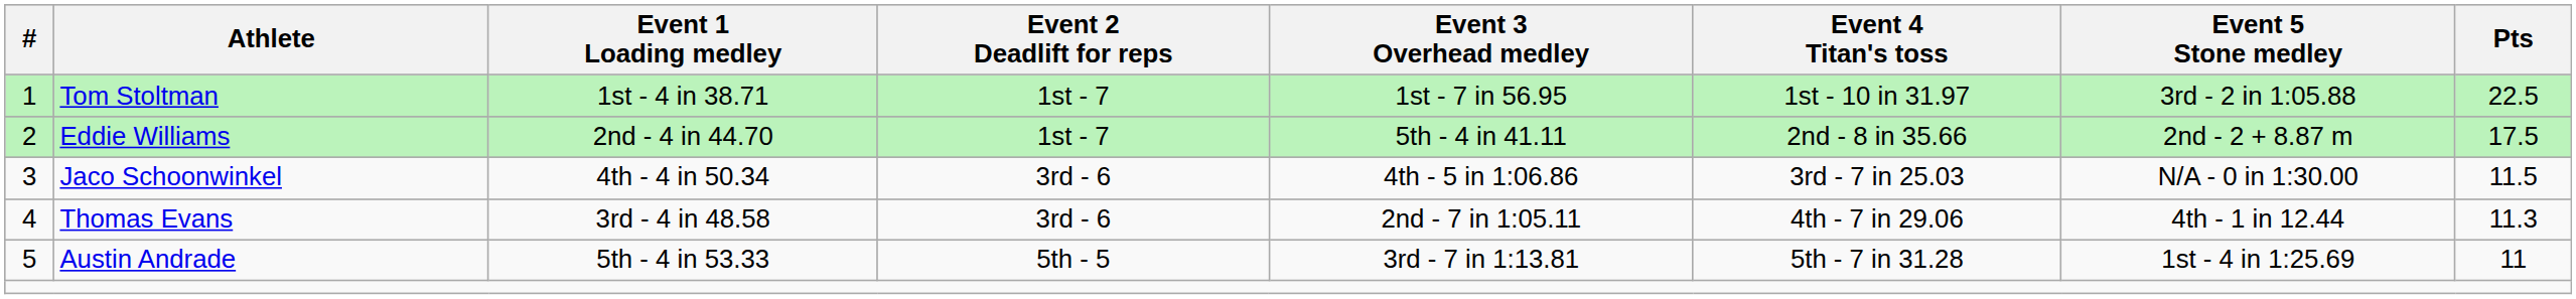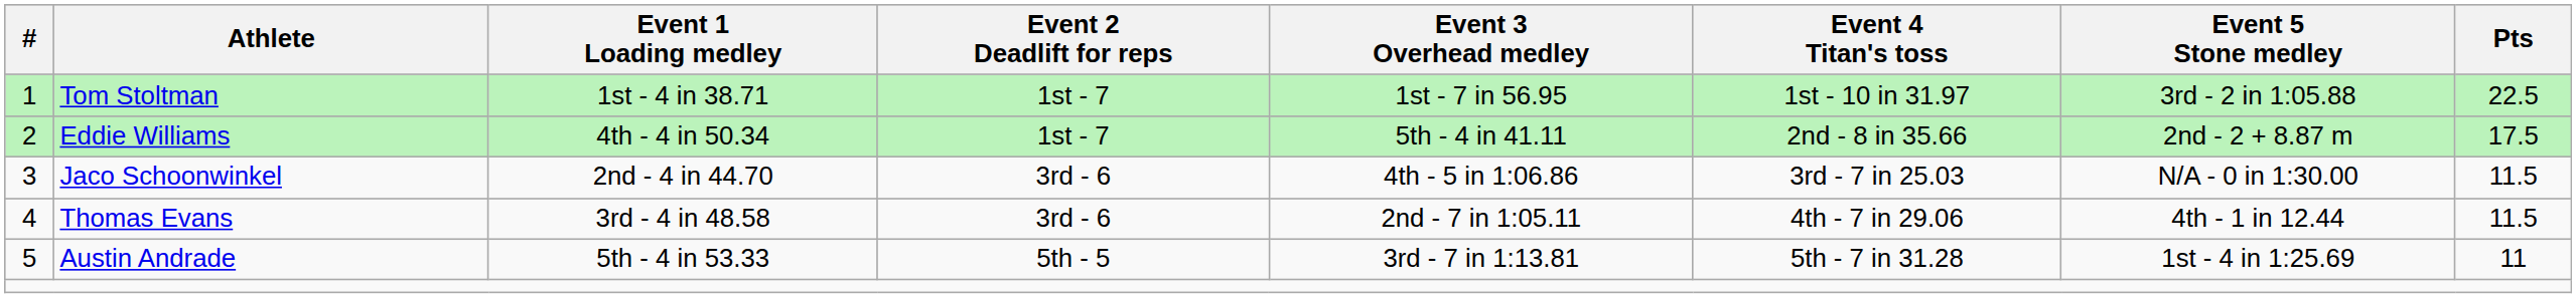Eddie Williams | Event 1 Loading medley: 2nd - 4 in 44.70 -> 4th - 4 in 50.34
Jaco Schoonwinkel | Event 1 Loading medley: 4th - 4 in 50.34 -> 2nd - 4 in 44.70
Thomas Evans | Pts: 11.3 -> 11.5
